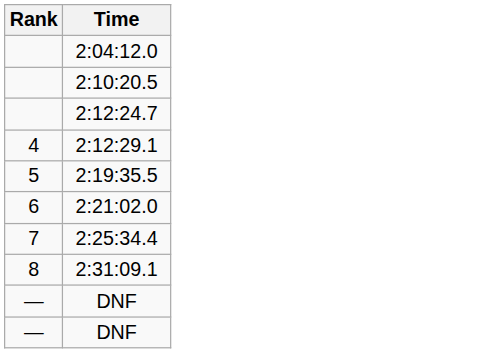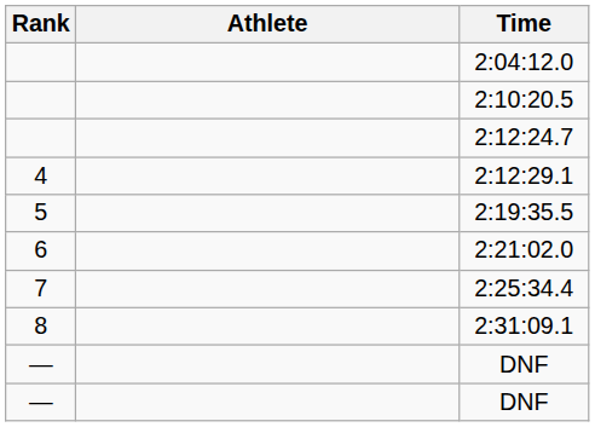+ column: Athlete
